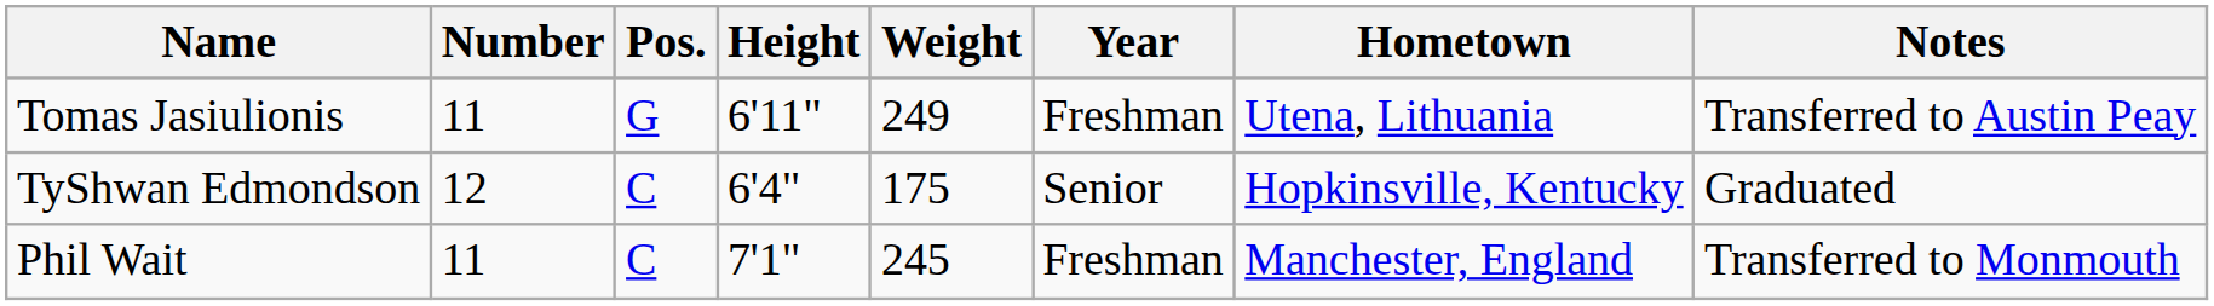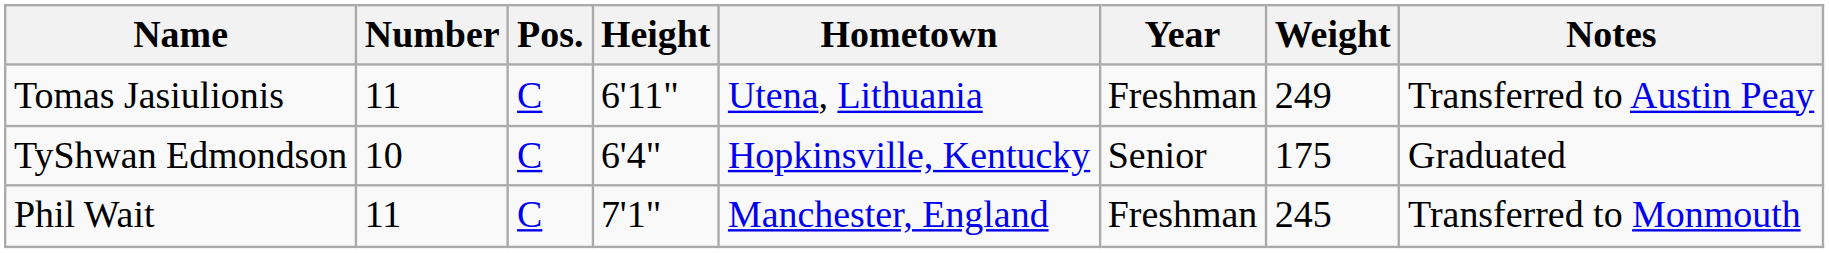columns swapped: Weight <-> Hometown
Tomas Jasiulionis | Pos.: G -> C
TyShwan Edmondson | Number: 12 -> 10
